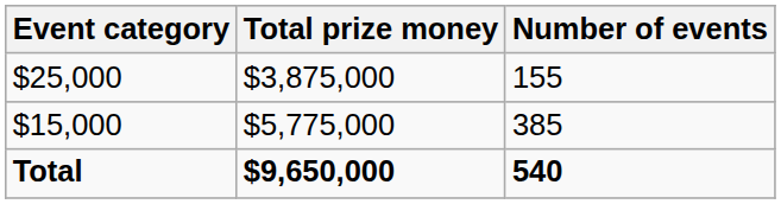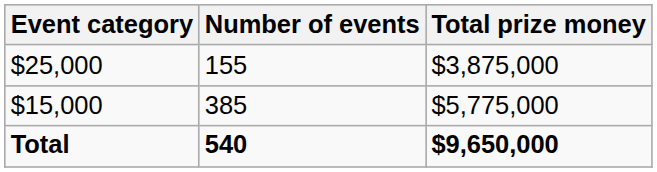columns swapped: Number of events <-> Total prize money
